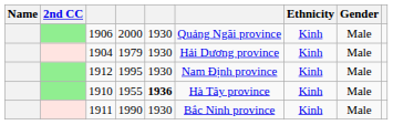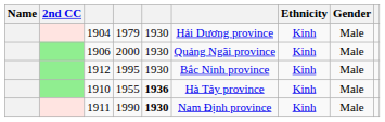rows swapped: 1904 <-> 1906
1912 | column 6: Nam Định province -> Bắc Ninh province
1911 | column 5: normal -> bold
1911 | column 6: Bắc Ninh province -> Nam Định province
